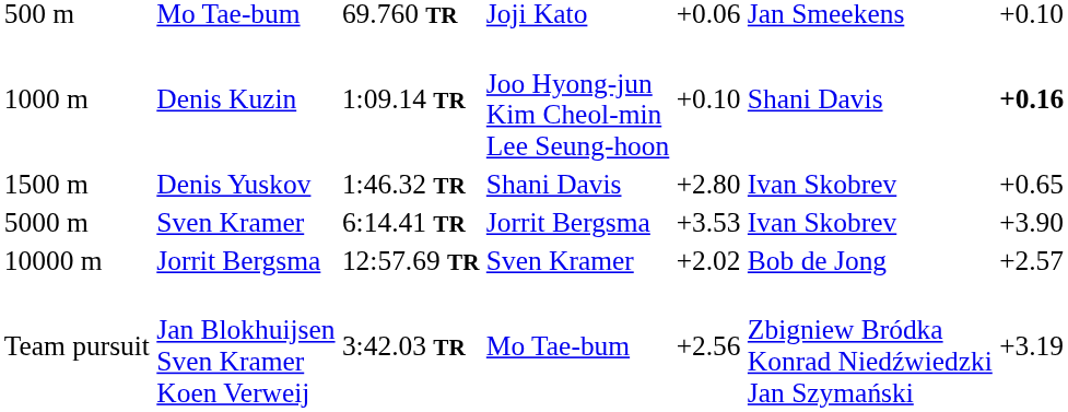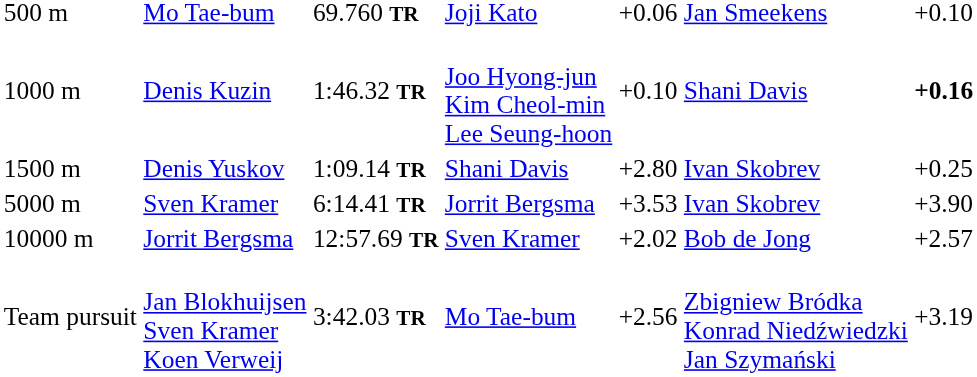Denis Kuzin | column 3: 1:09.14 TR -> 1:46.32 TR
Denis Yuskov | column 3: 1:46.32 TR -> 1:09.14 TR
Denis Yuskov | column 7: +0.65 -> +0.25
